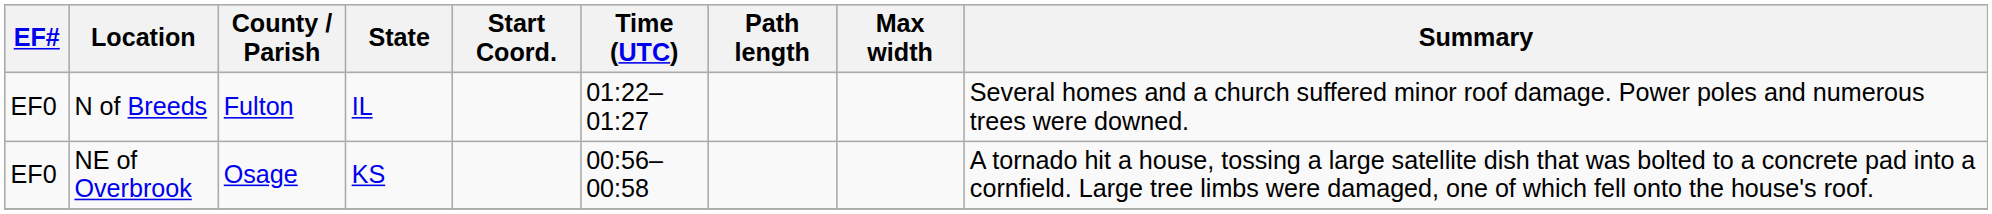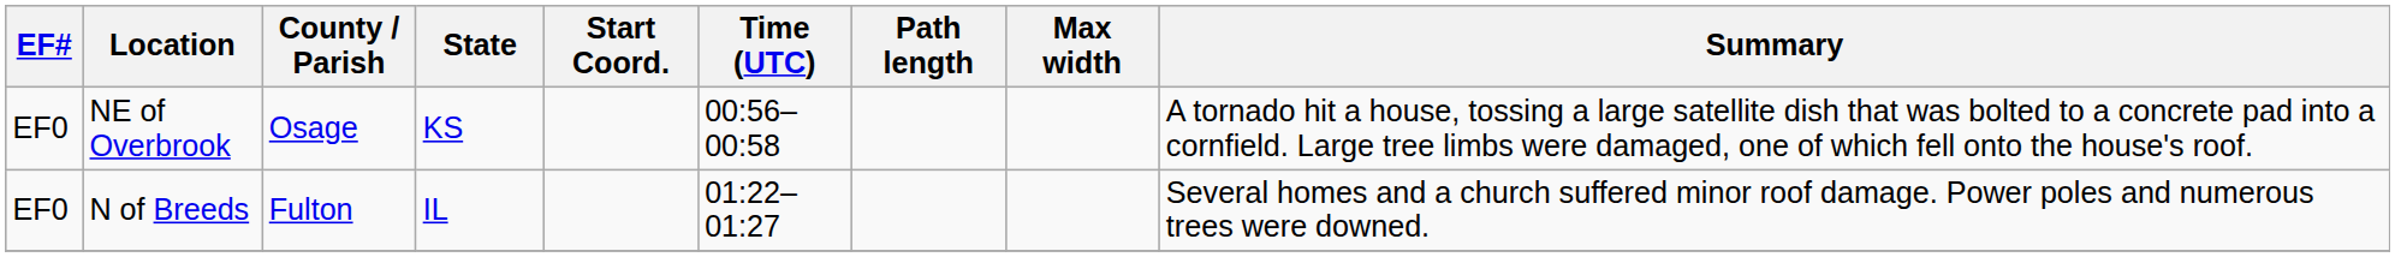rows swapped: NE of Overbrook <-> N of Breeds
